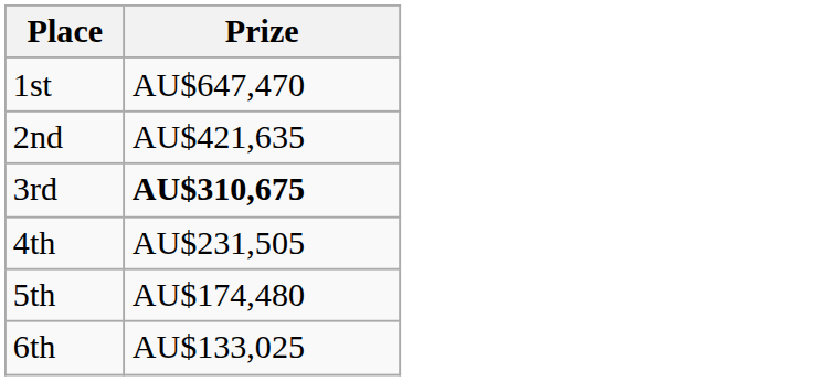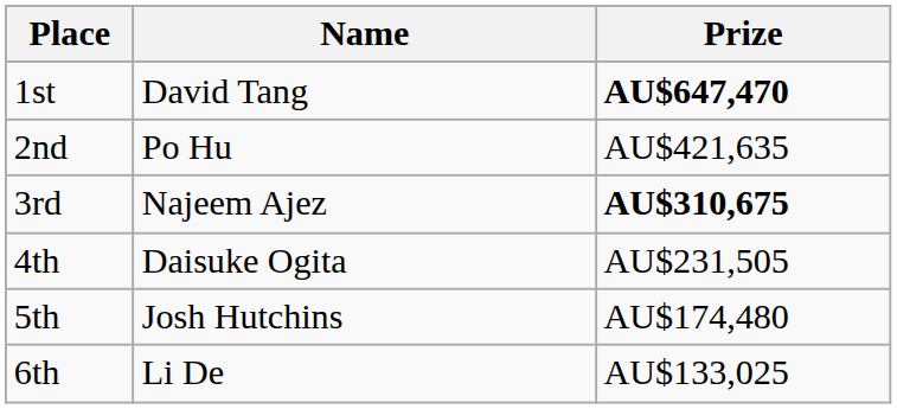+ column: Name | David Tang | Po Hu | Najeem Ajez | Daisuke Ogita | Josh Hutchins | Li De
1st | Prize: normal -> bold
